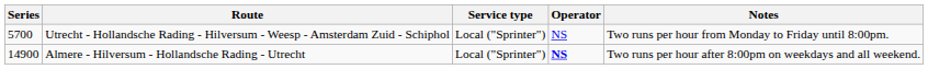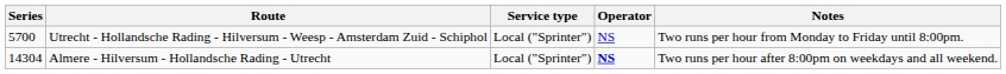Almere - Hilversum - Hollandsche Rading - Utrecht | Series: 14900 -> 14304
